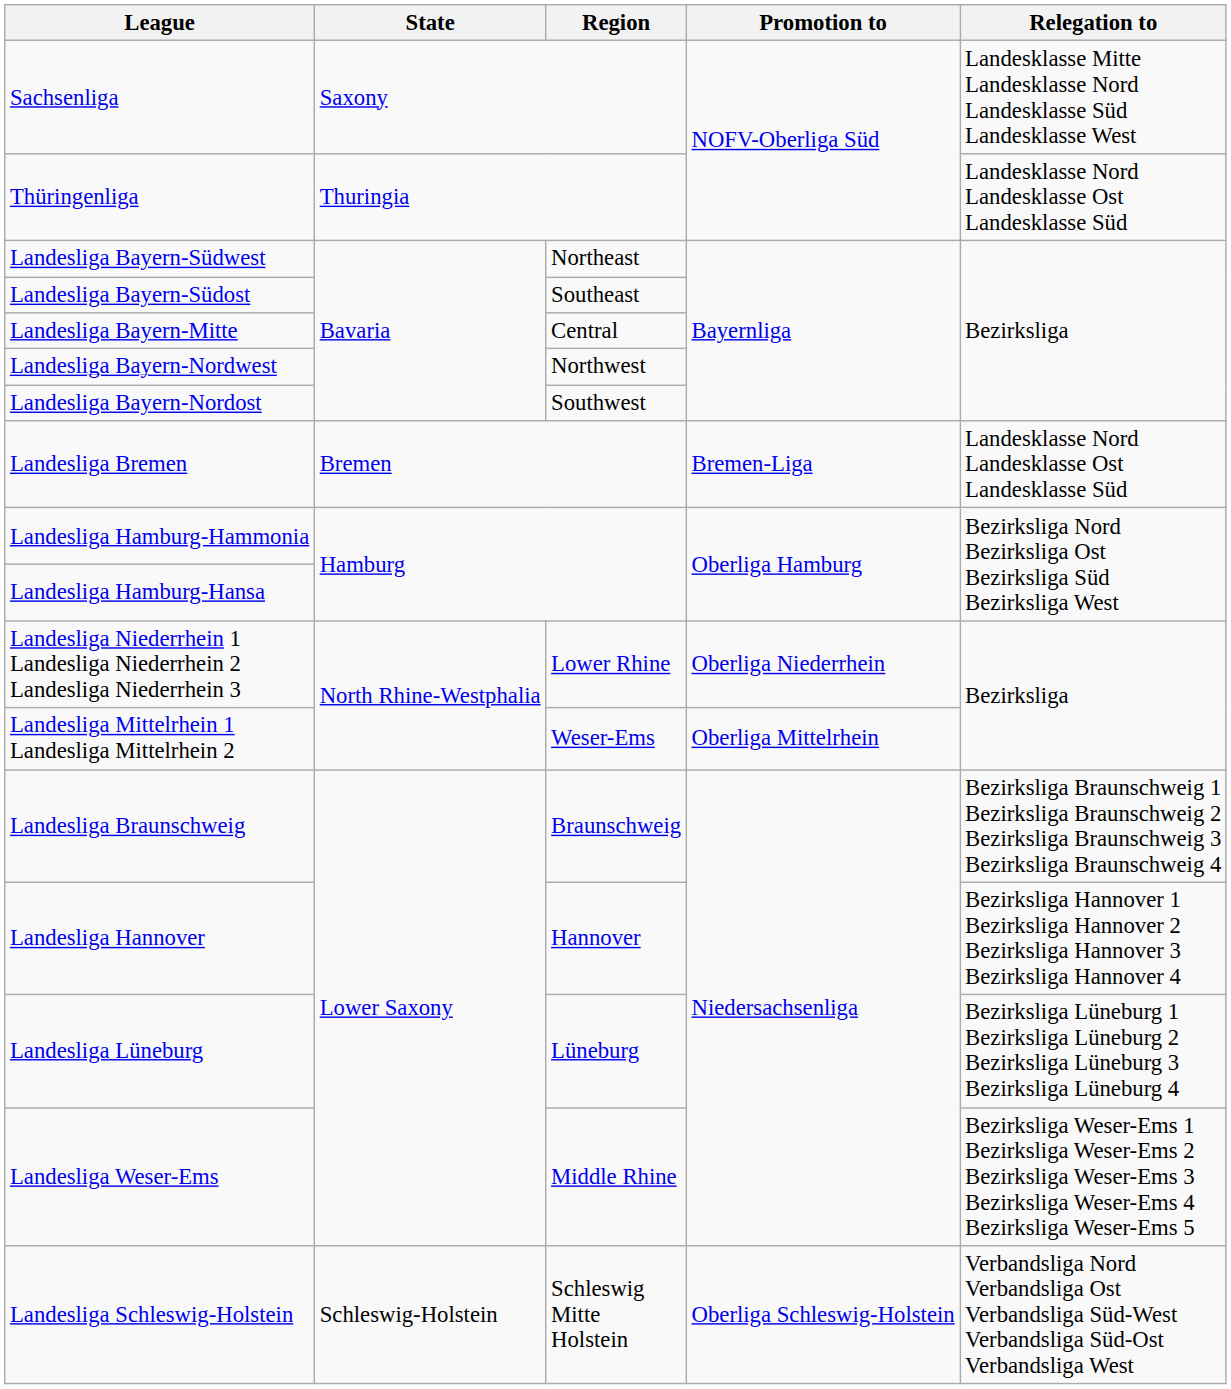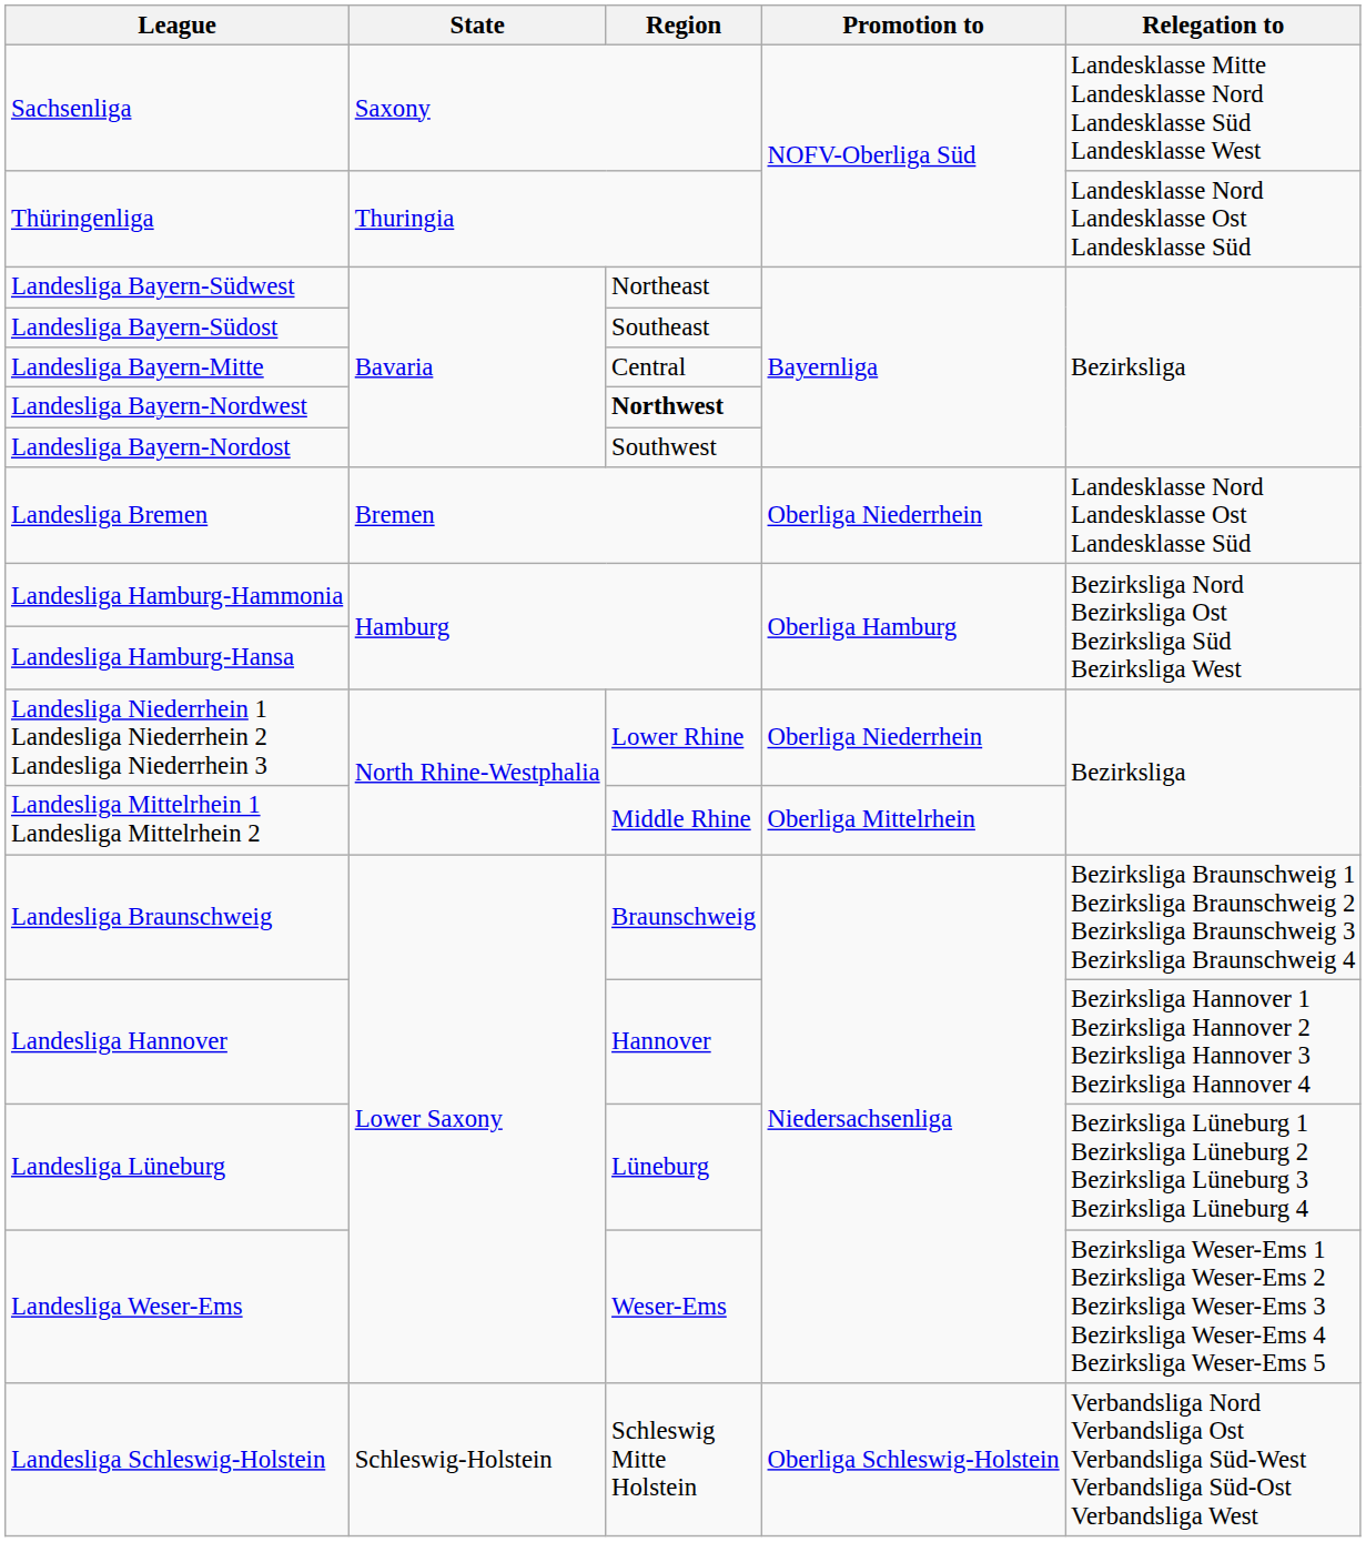Landesliga Bayern-Nordwest | Region: normal -> bold
Landesliga Bremen | Promotion to: Bremen-Liga -> Oberliga Niederrhein
Landesliga Mittelrhein 1 Landesliga Mittelrhein 2 | Region: Weser-Ems -> Middle Rhine
Landesliga Weser-Ems | Region: Middle Rhine -> Weser-Ems
